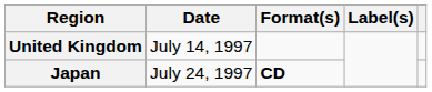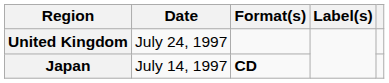United Kingdom | Date: July 14, 1997 -> July 24, 1997
Japan | Date: July 24, 1997 -> July 14, 1997
